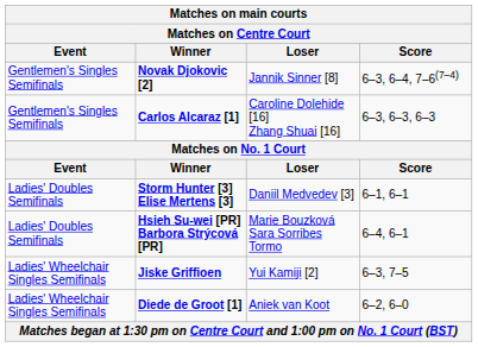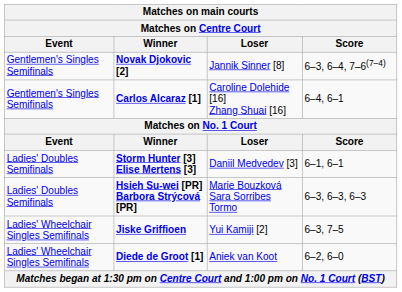Carlos Alcaraz [1] | Score: 6–3, 6–3, 6–3 -> 6–4, 6–1
Hsieh Su-wei [PR] Barbora Strýcová [PR] | Score: 6–4, 6–1 -> 6–3, 6–3, 6–3
